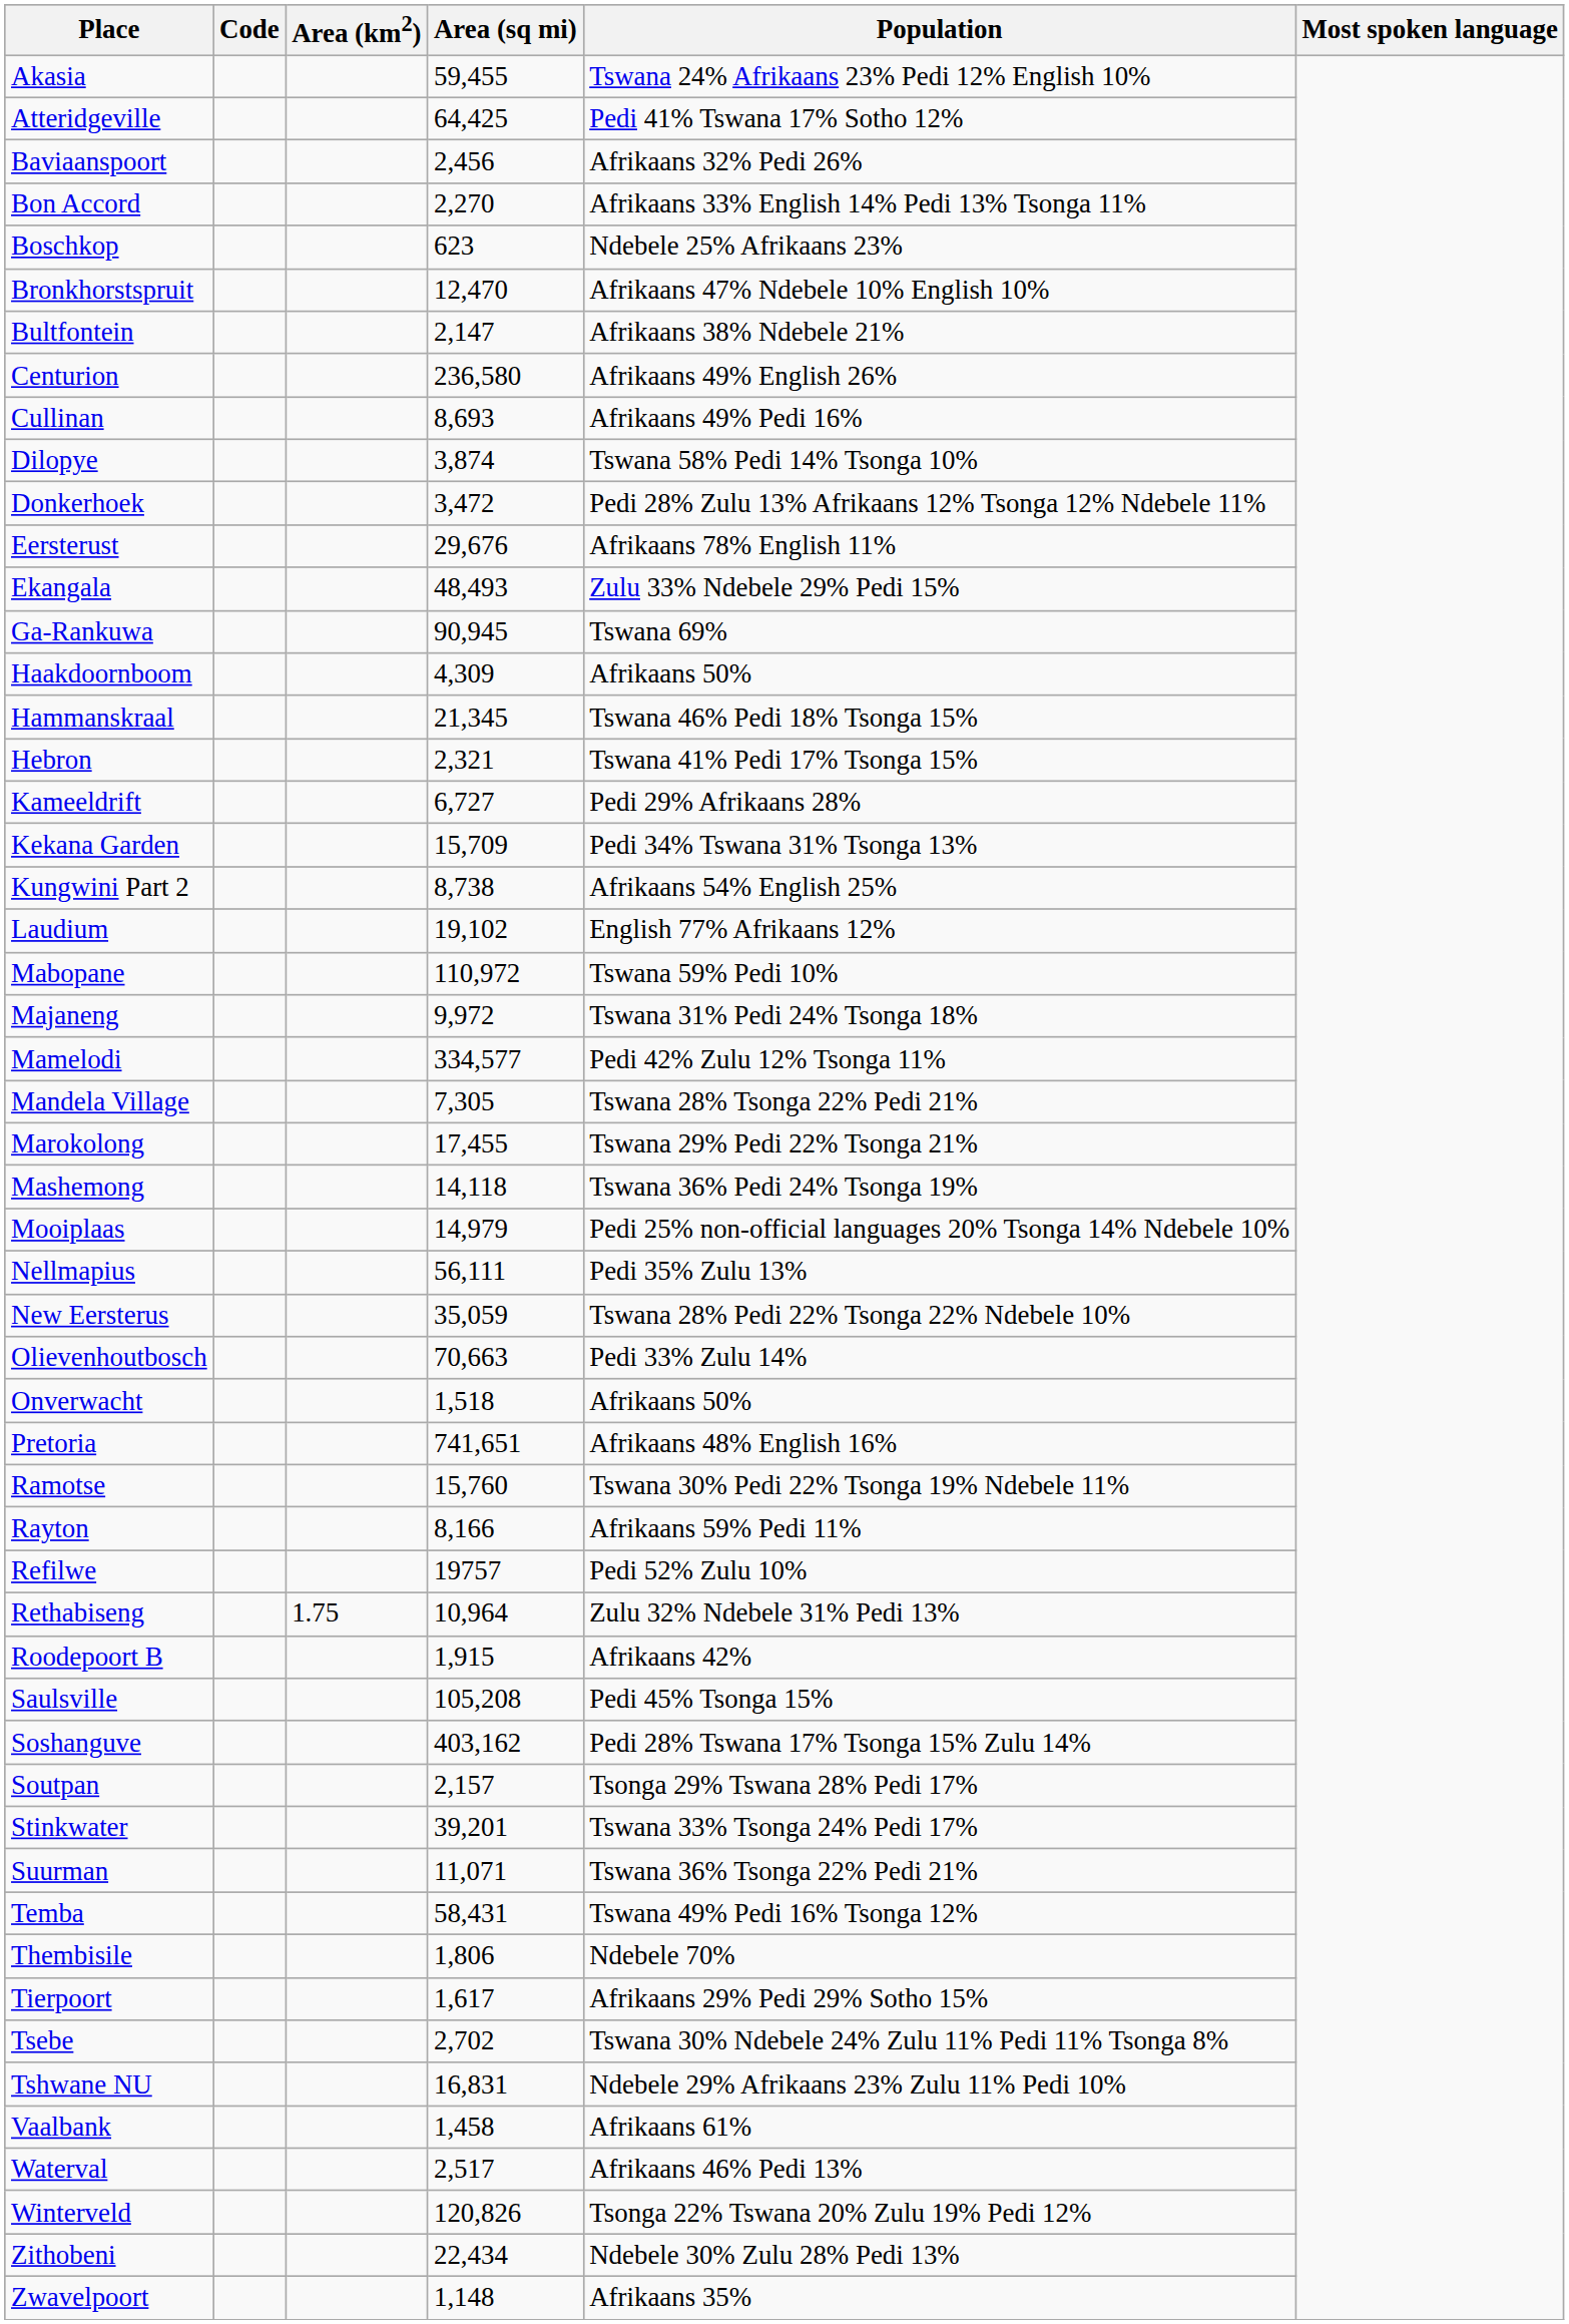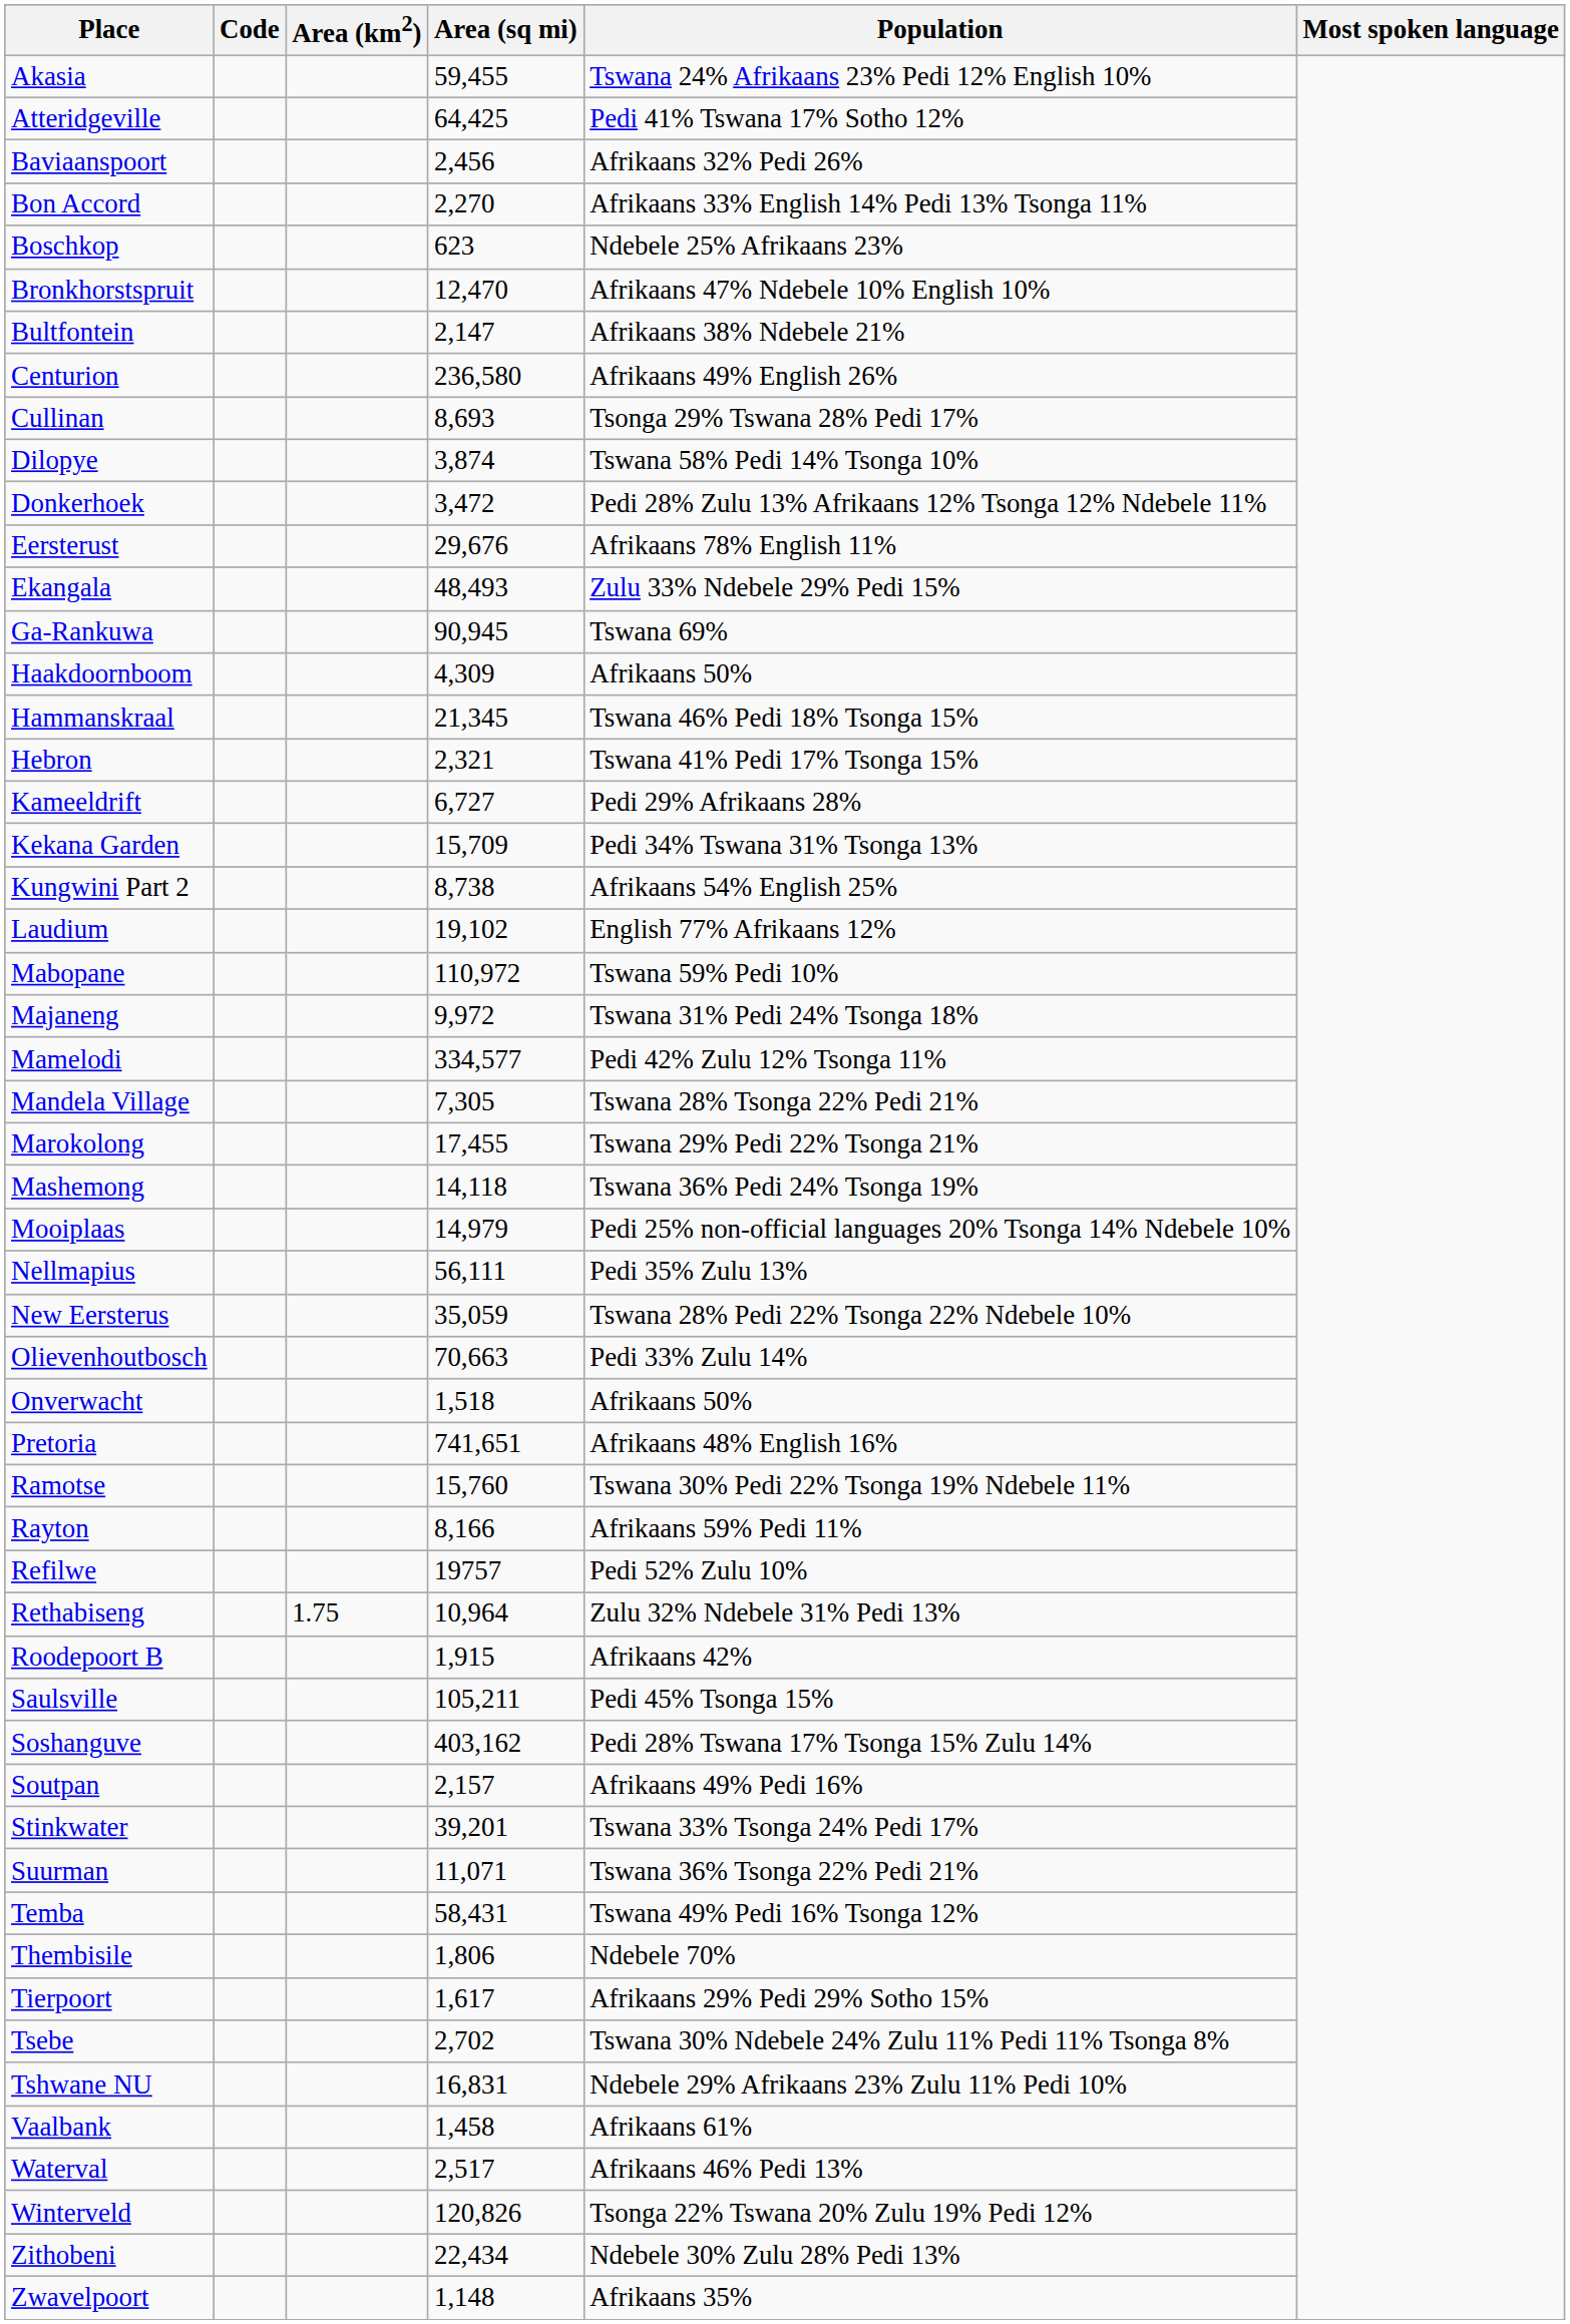Cullinan | Population: Afrikaans 49% Pedi 16% -> Tsonga 29% Tswana 28% Pedi 17%
Saulsville | Area (sq mi): 105,208 -> 105,211
Soutpan | Population: Tsonga 29% Tswana 28% Pedi 17% -> Afrikaans 49% Pedi 16%
